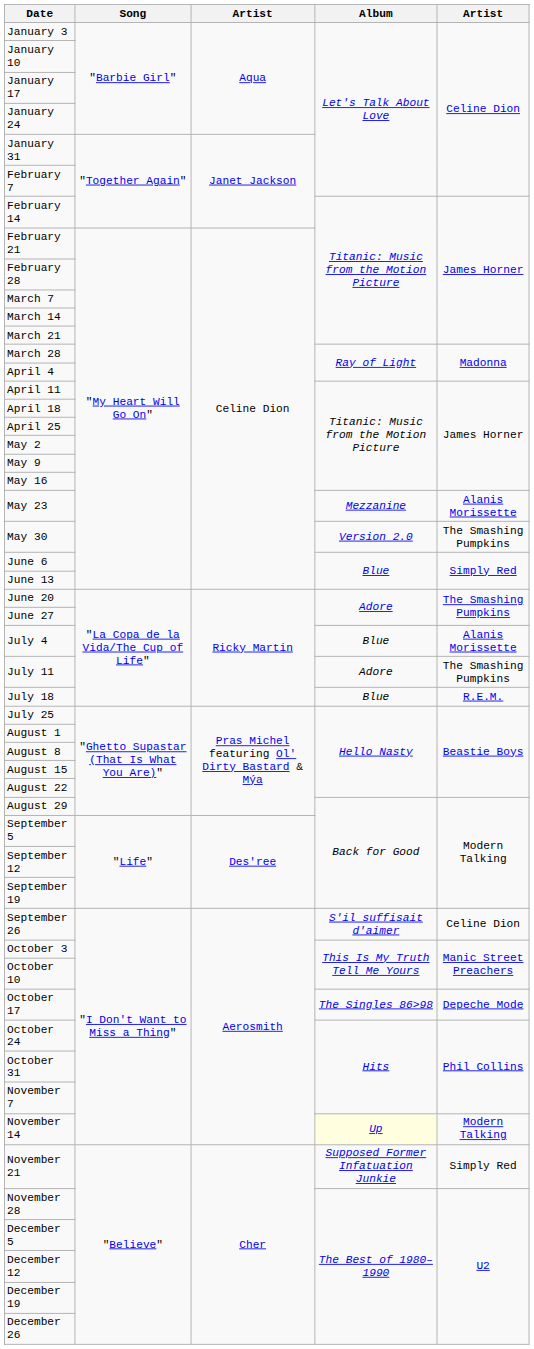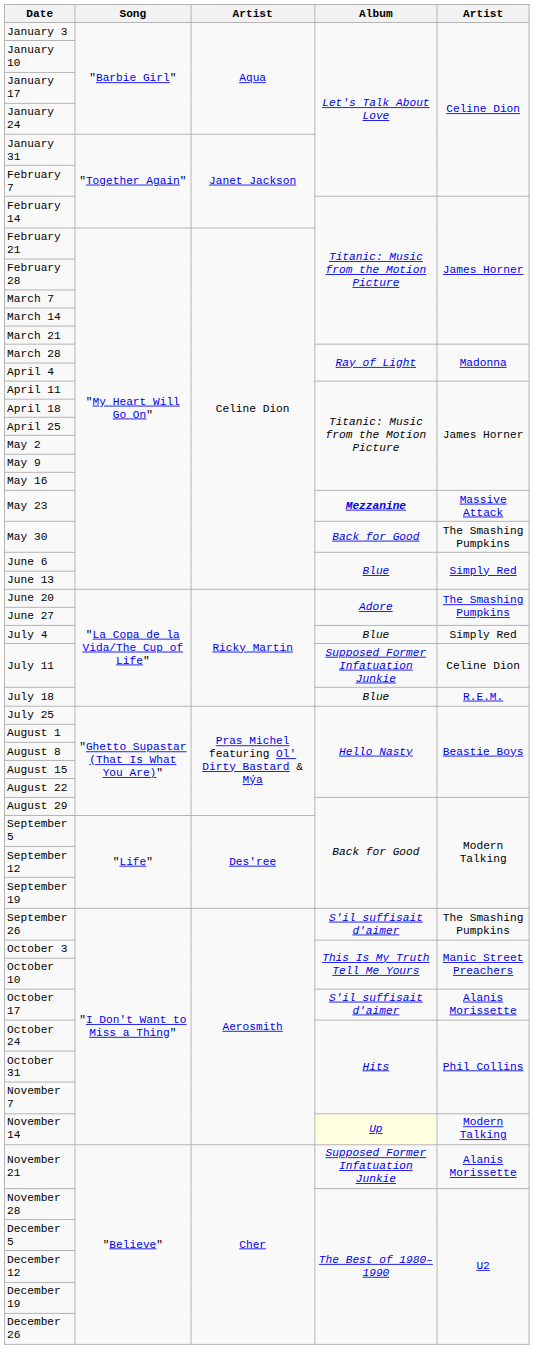May 23 | Album: normal -> bold
May 23 | column 5: Alanis Morissette -> Massive Attack
May 30 | Album: Version 2.0 -> Back for Good
July 4 | column 5: Alanis Morissette -> Simply Red
July 11 | Album: Adore -> Supposed Former Infatuation Junkie
July 11 | column 5: The Smashing Pumpkins -> Celine Dion
September 26 | column 5: Celine Dion -> The Smashing Pumpkins
October 17 | Album: The Singles 86>98 -> S'il suffisait d'aimer
October 17 | column 5: Depeche Mode -> Alanis Morissette
November 21 | column 5: Simply Red -> Alanis Morissette
